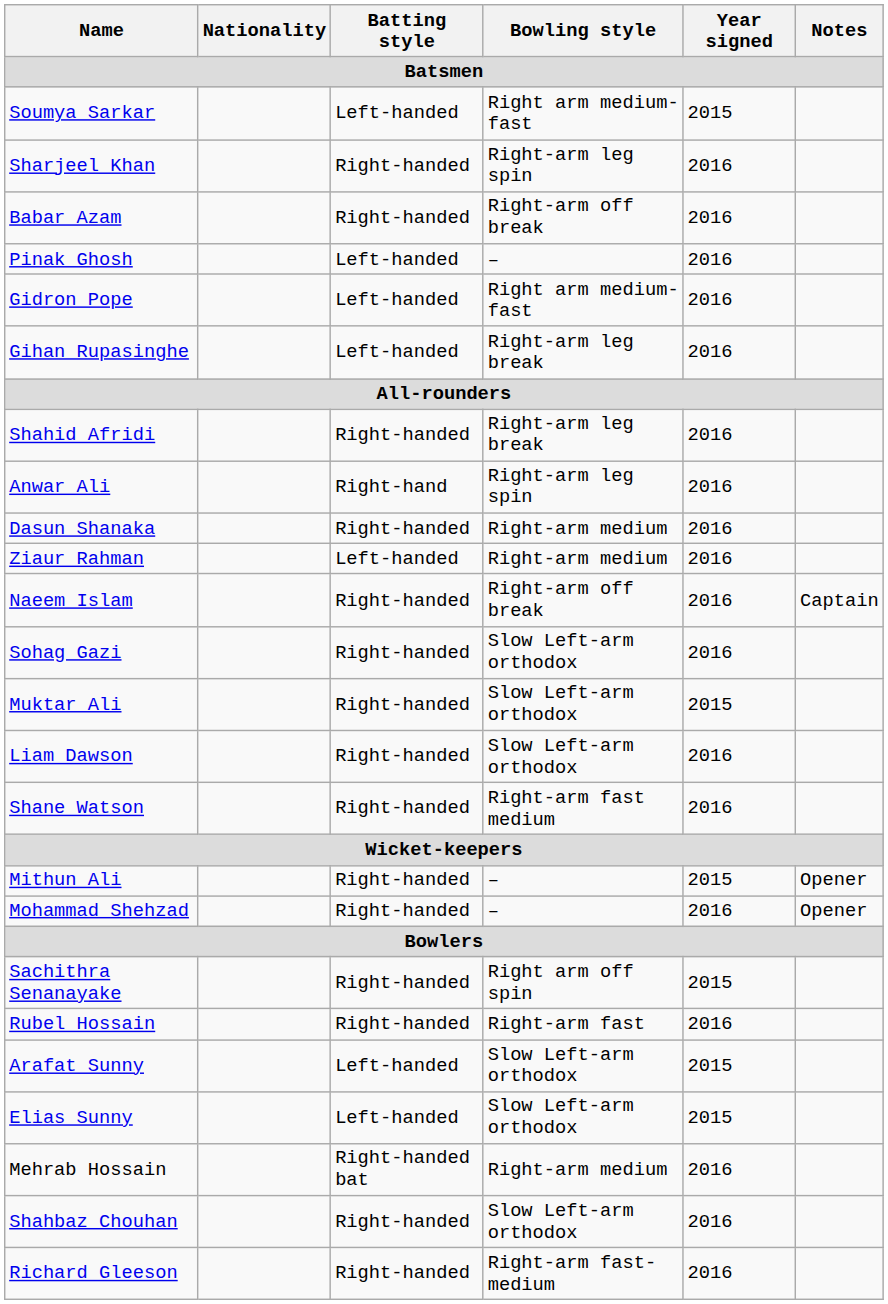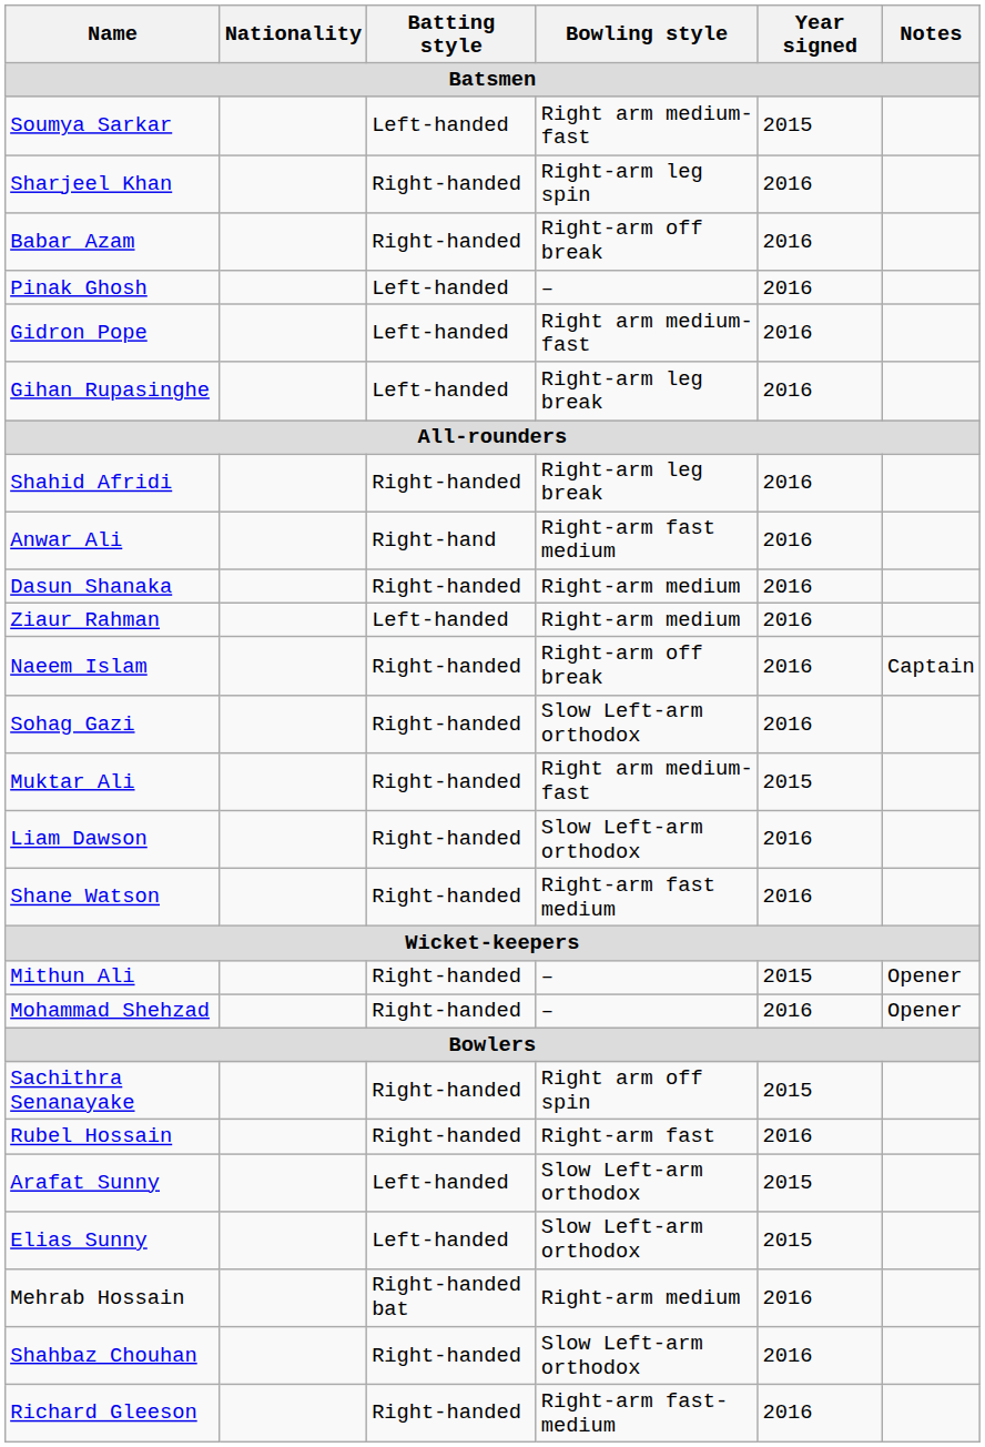Anwar Ali | Bowling style: Right-arm leg spin -> Right-arm fast medium
Muktar Ali | Bowling style: Slow Left-arm orthodox -> Right arm medium-fast
